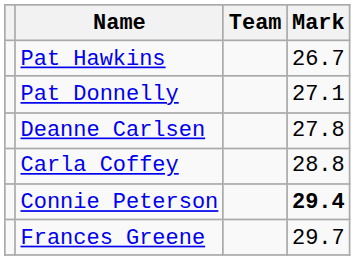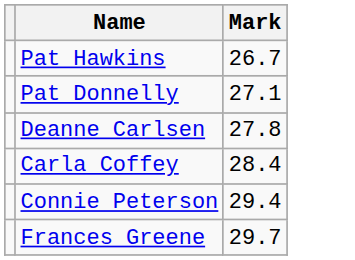- column: Team
Carla Coffey | Mark: 28.8 -> 28.4
Connie Peterson | Mark: bold -> normal
